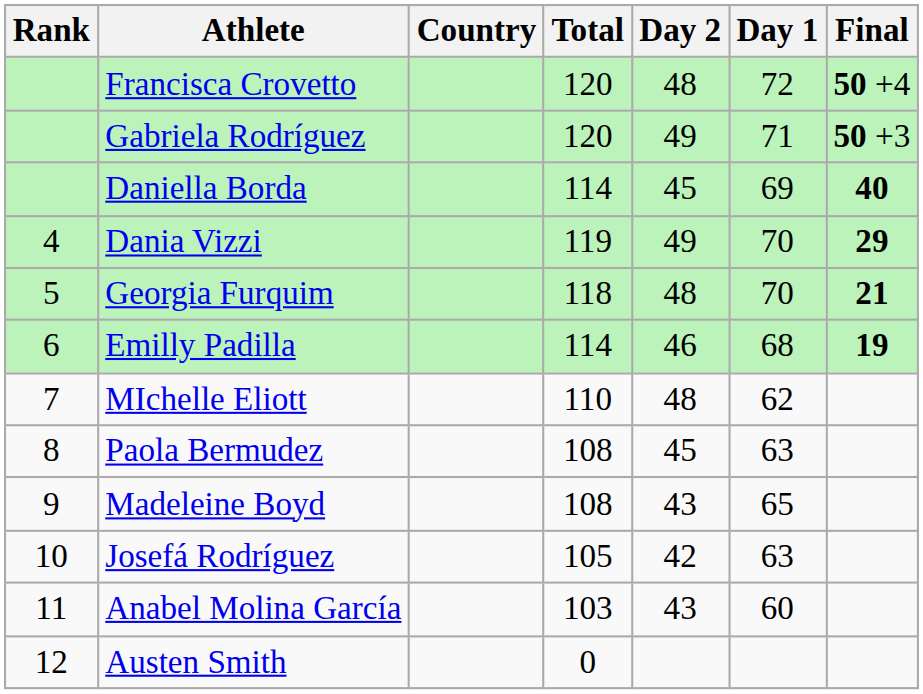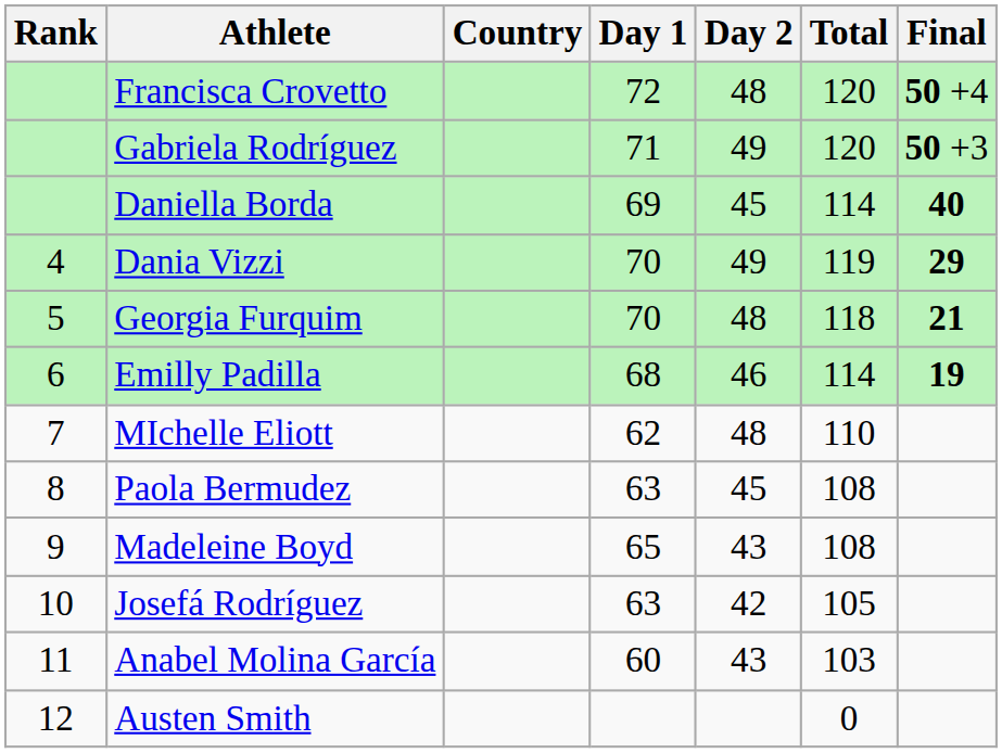columns swapped: Day 1 <-> Total
